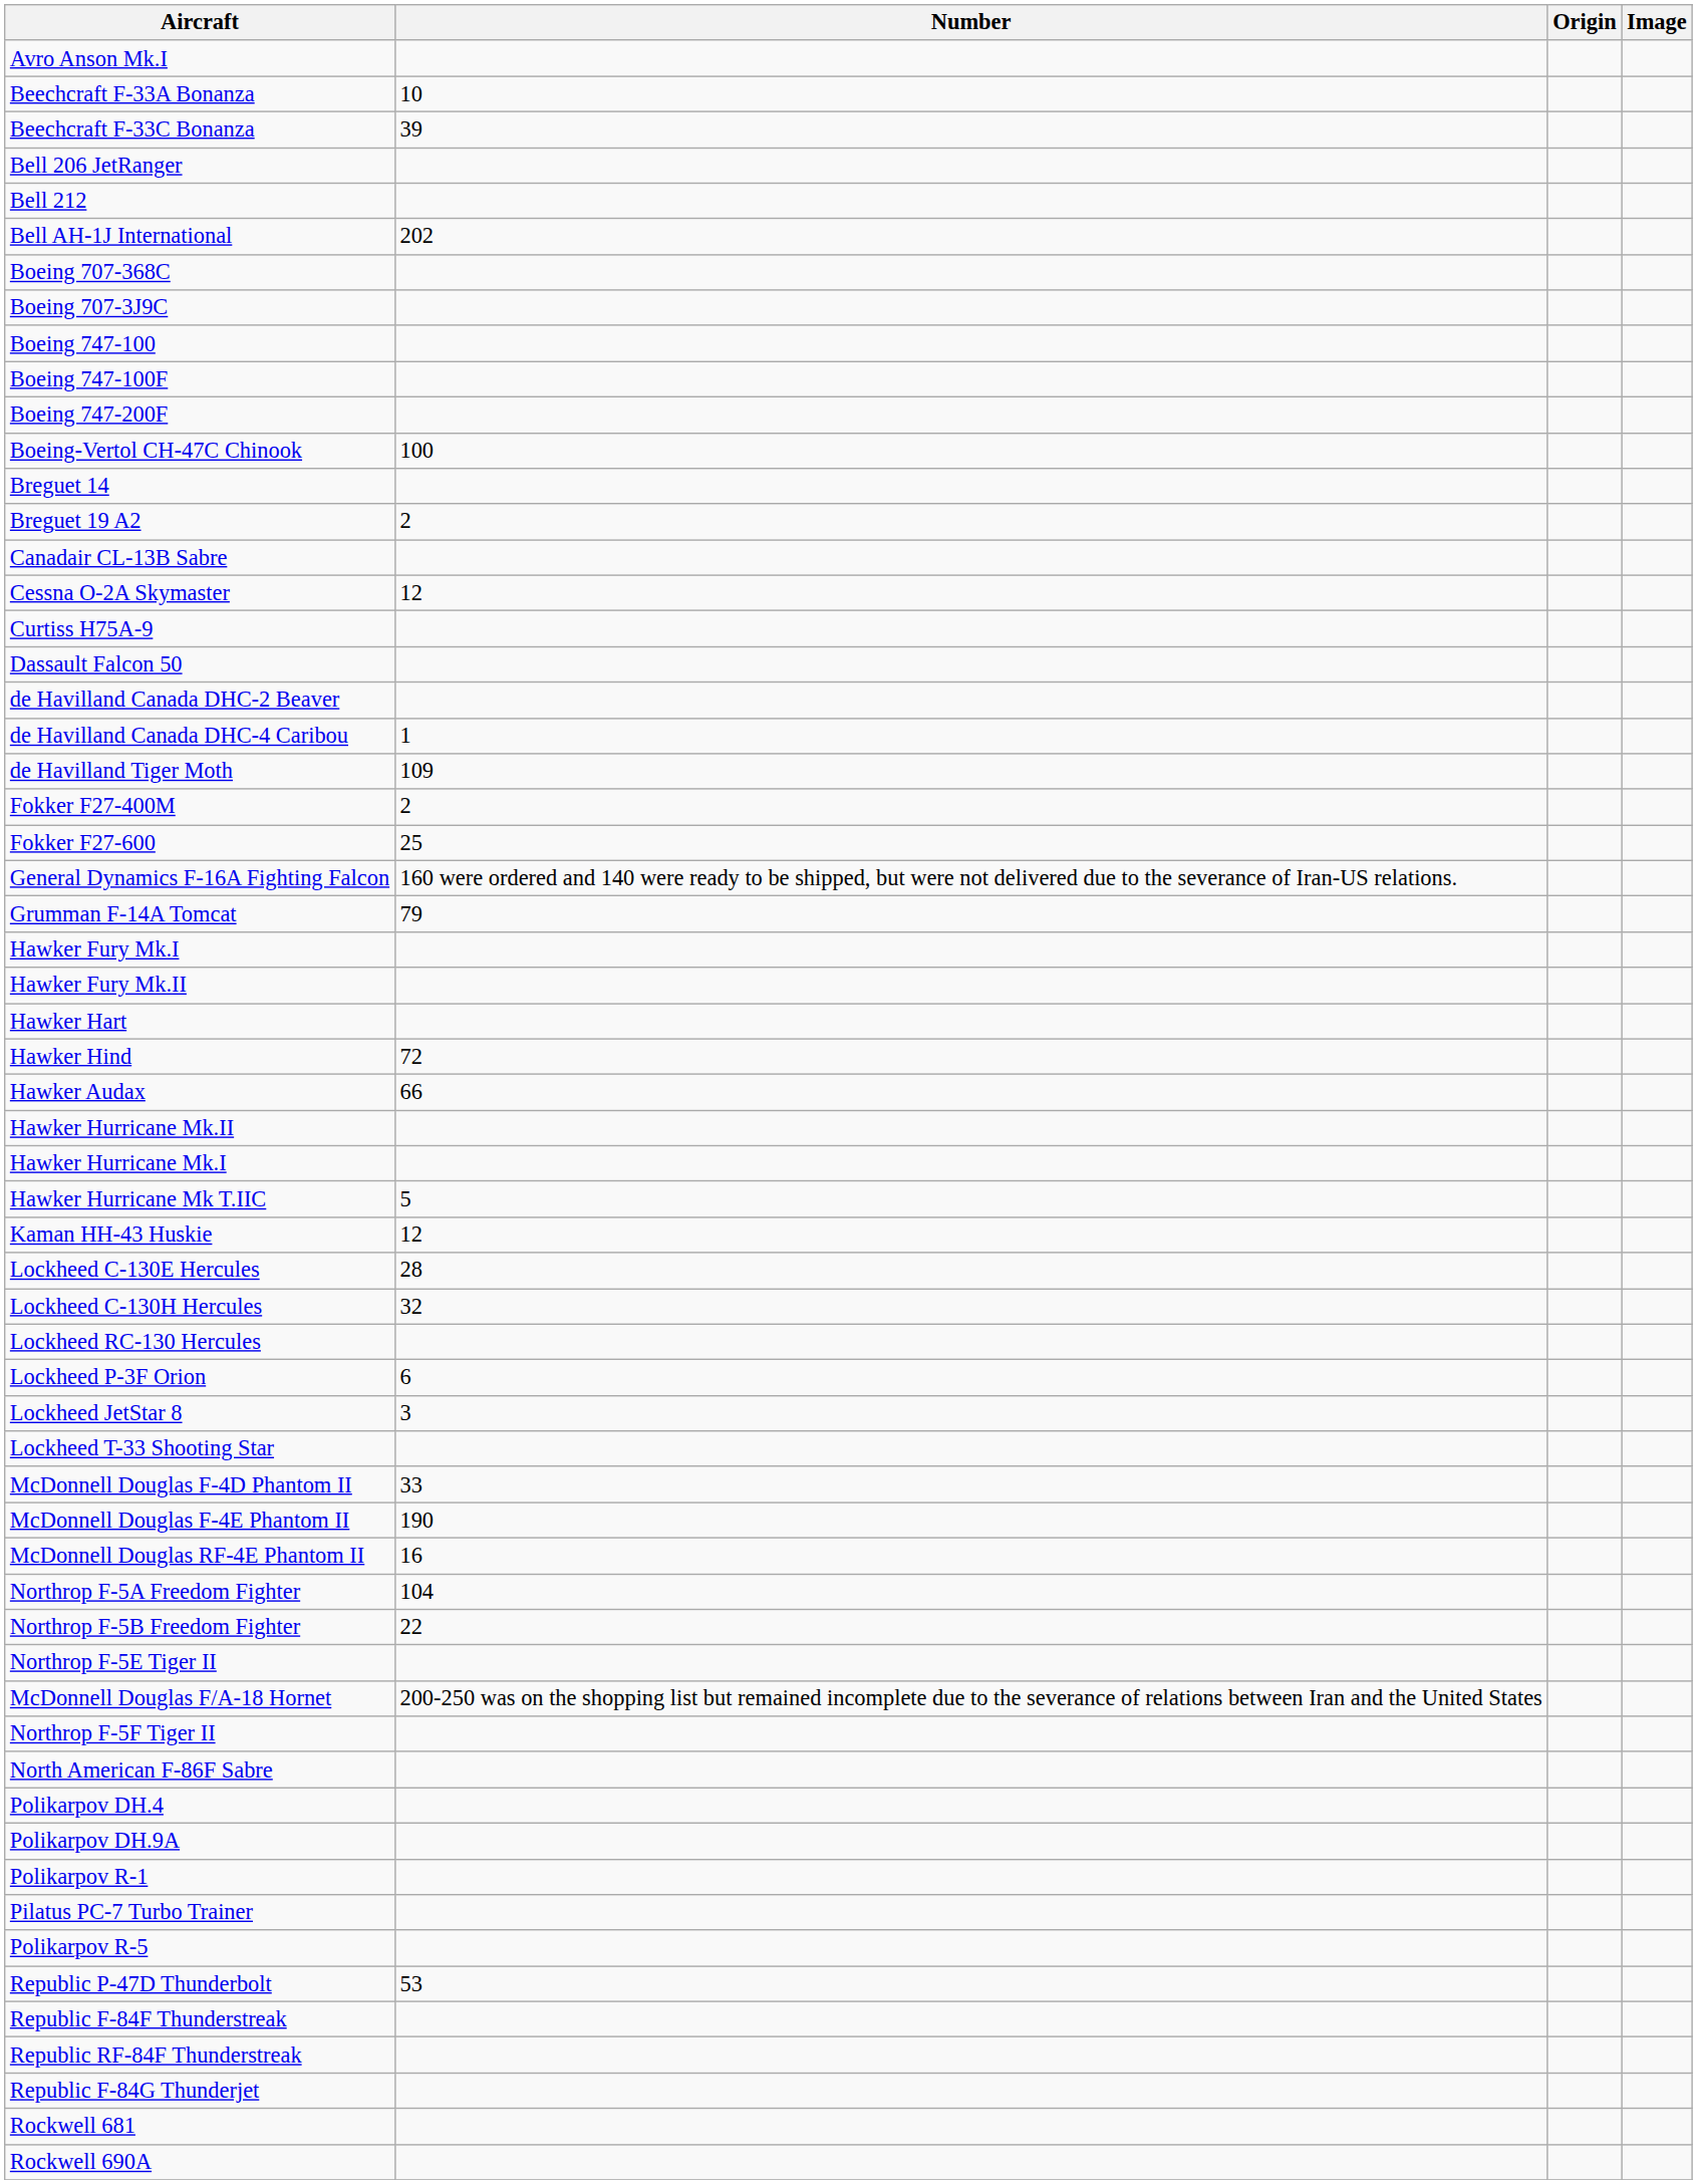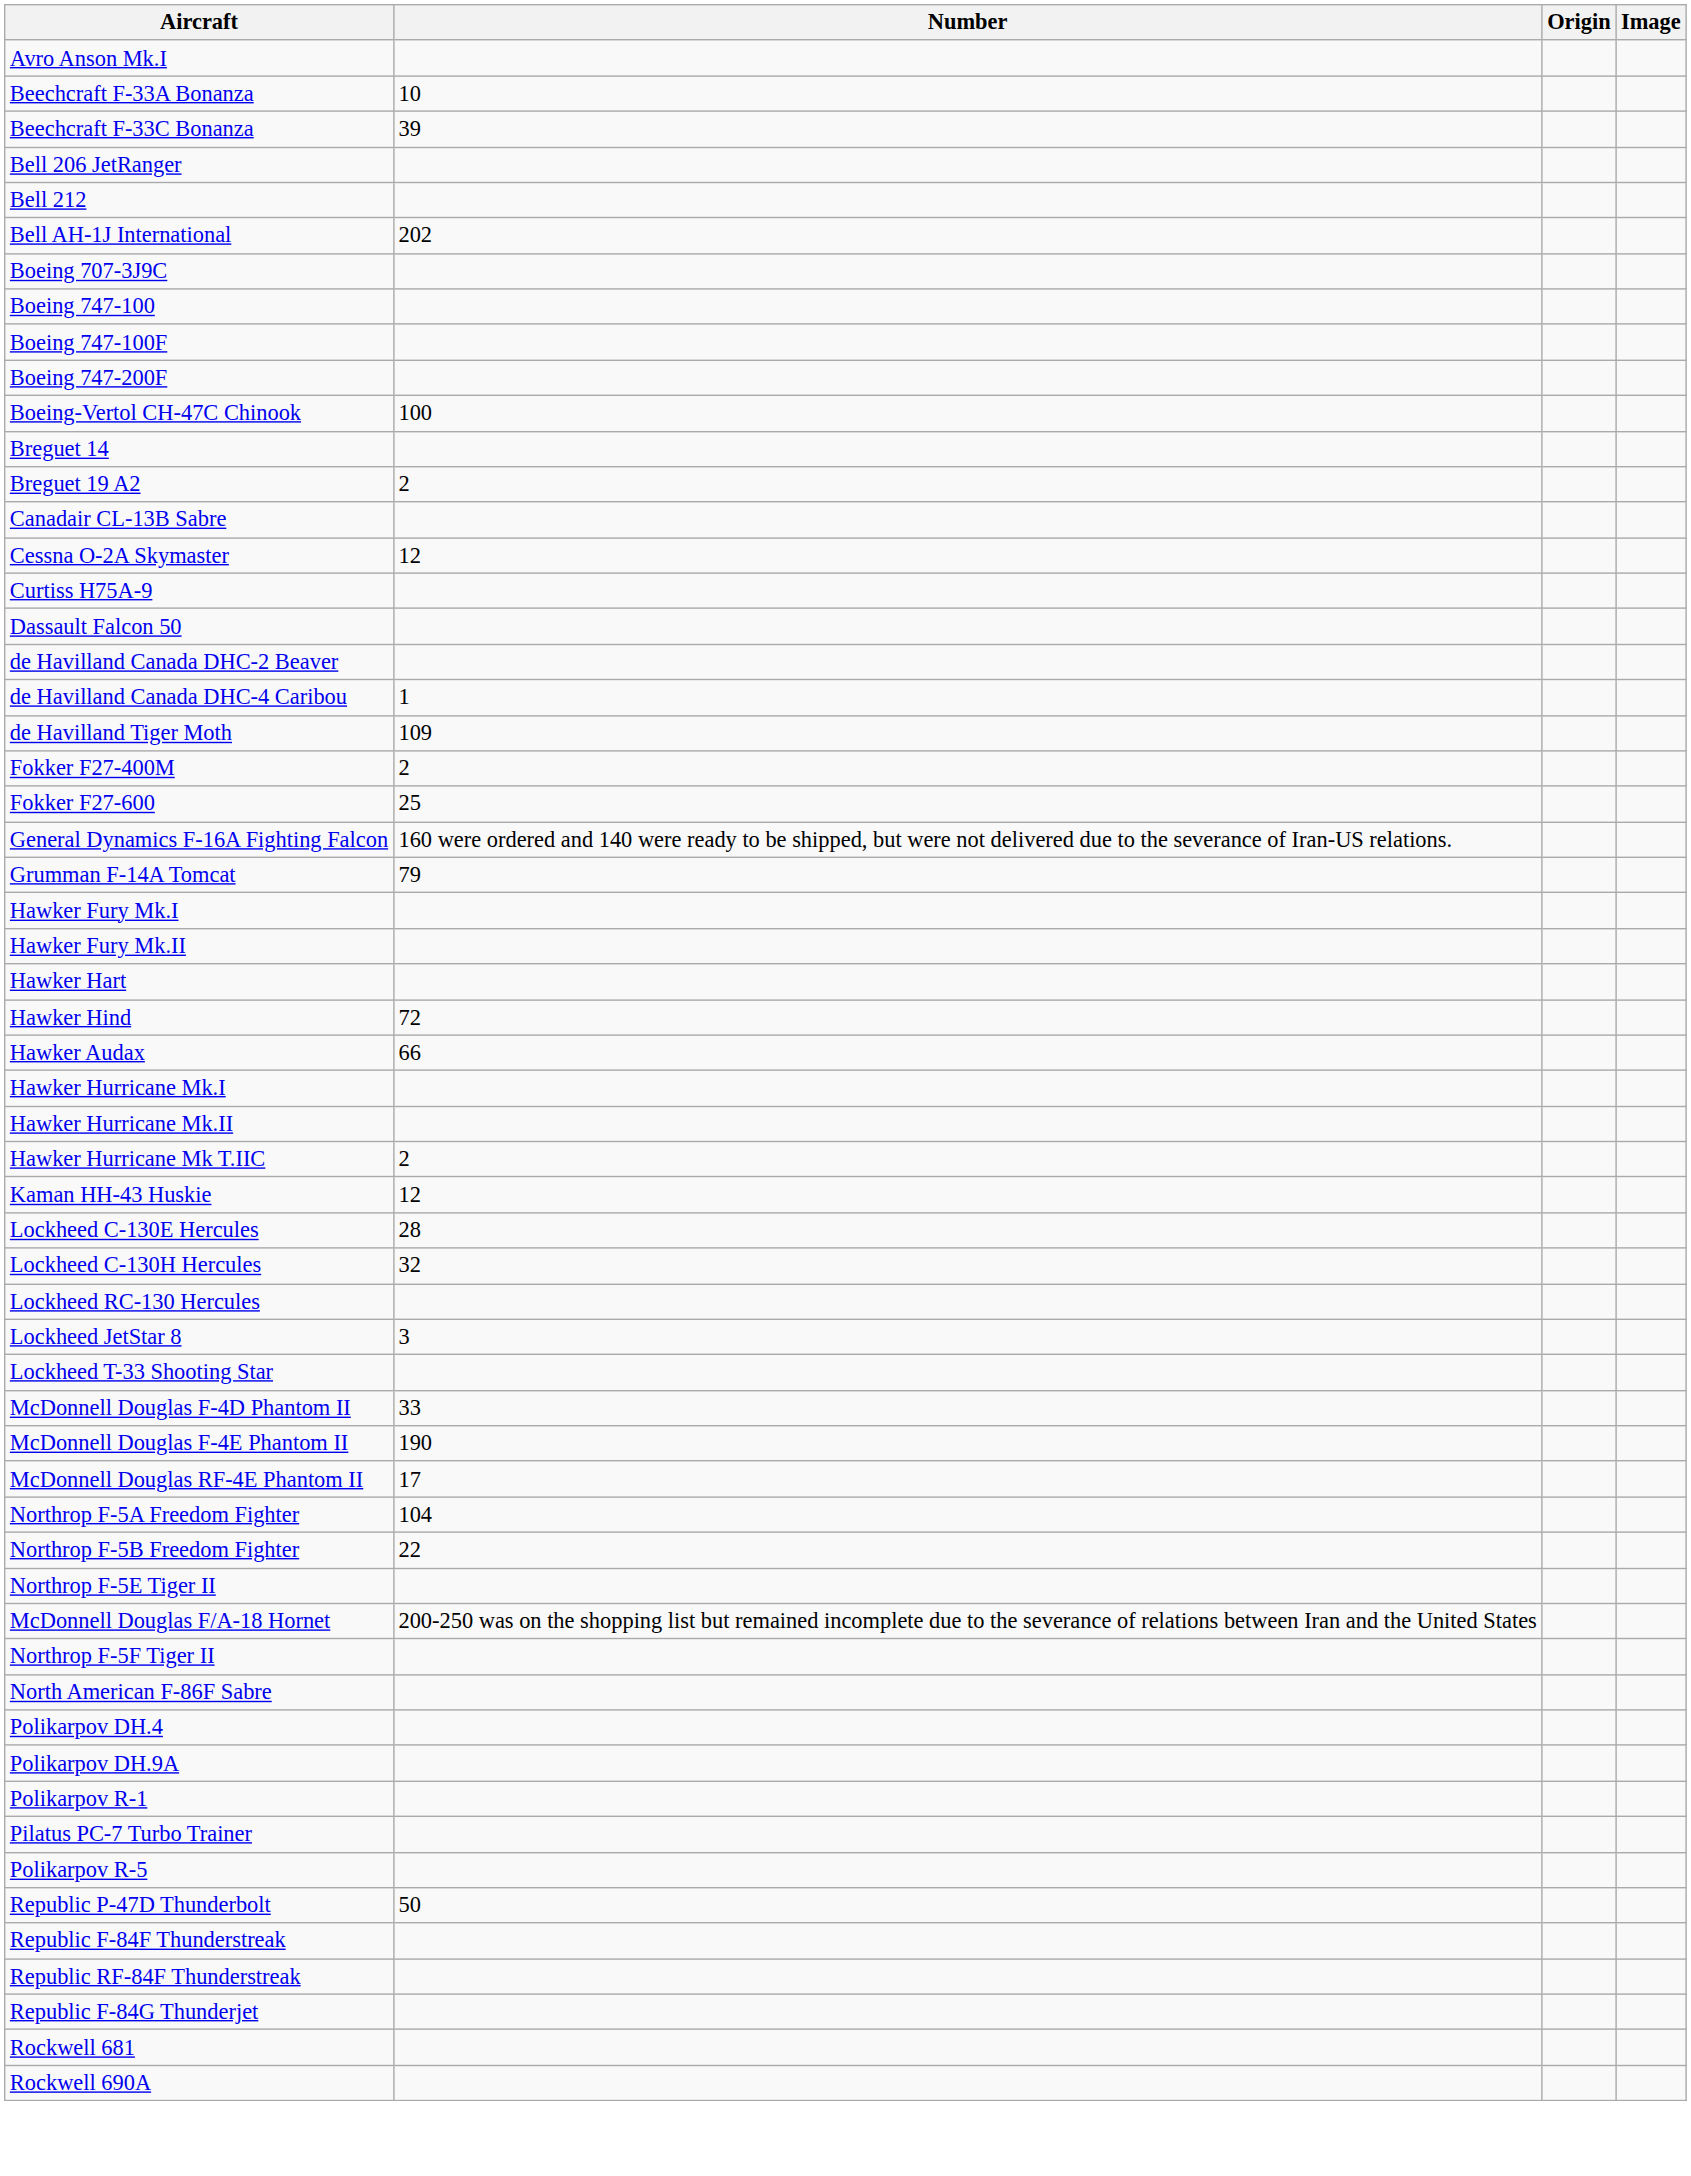- row: Boeing 707-368C
rows swapped: Hawker Hurricane Mk.I <-> Hawker Hurricane Mk.II
Hawker Hurricane Mk T.IIC | Number: 5 -> 2
- row: Lockheed P-3F Orion | 6
McDonnell Douglas RF-4E Phantom II | Number: 16 -> 17
Republic P-47D Thunderbolt | Number: 53 -> 50
